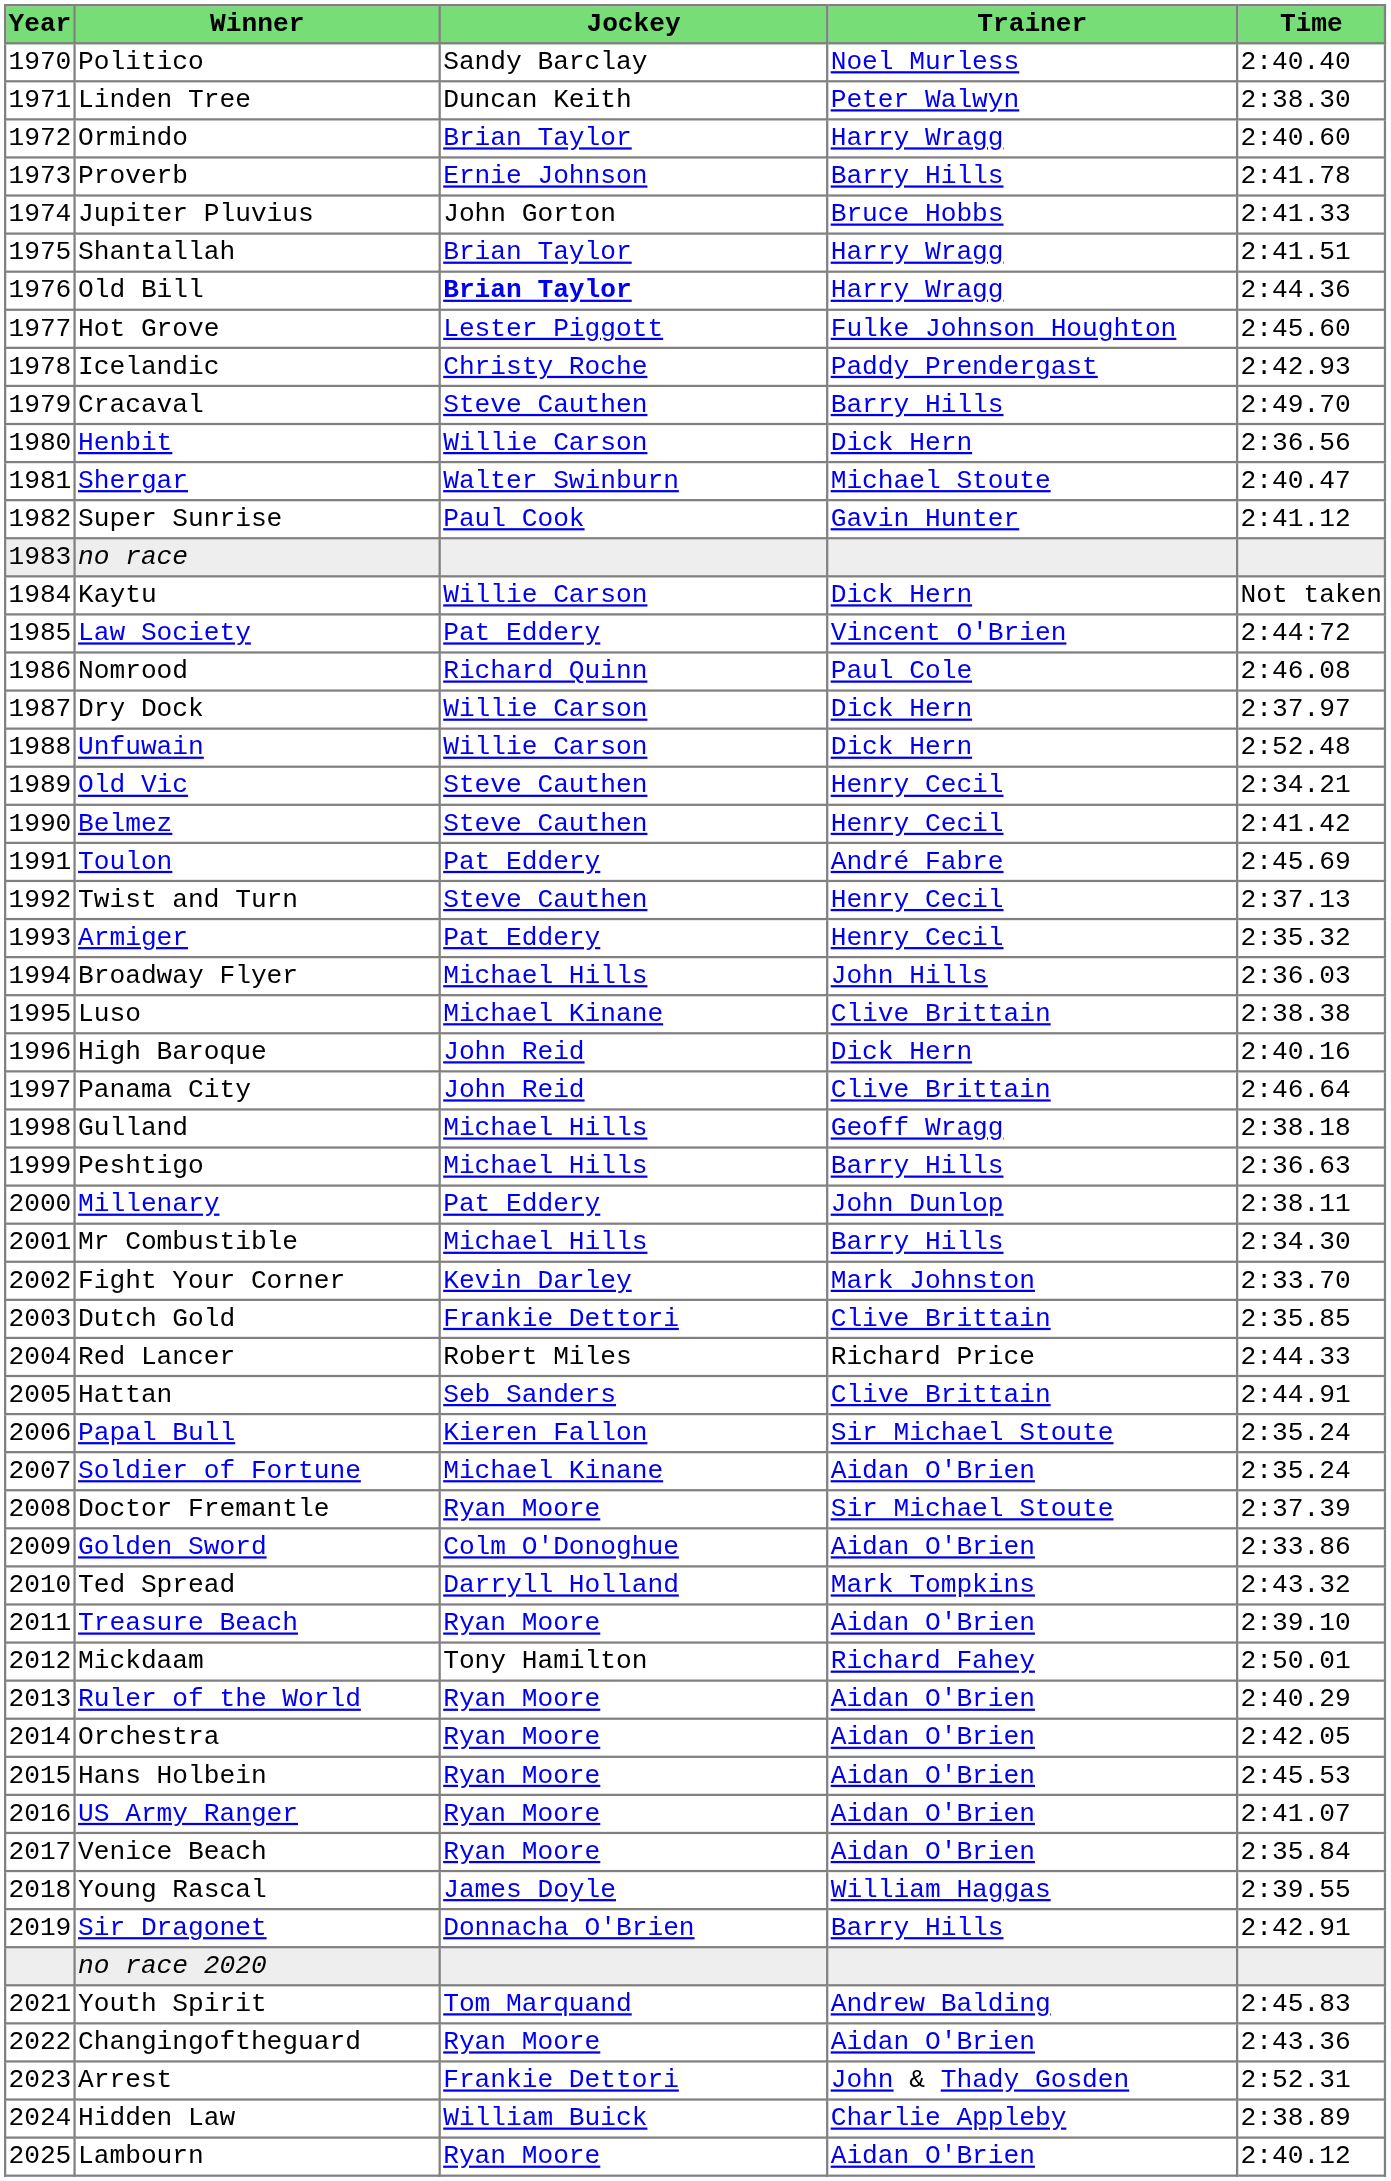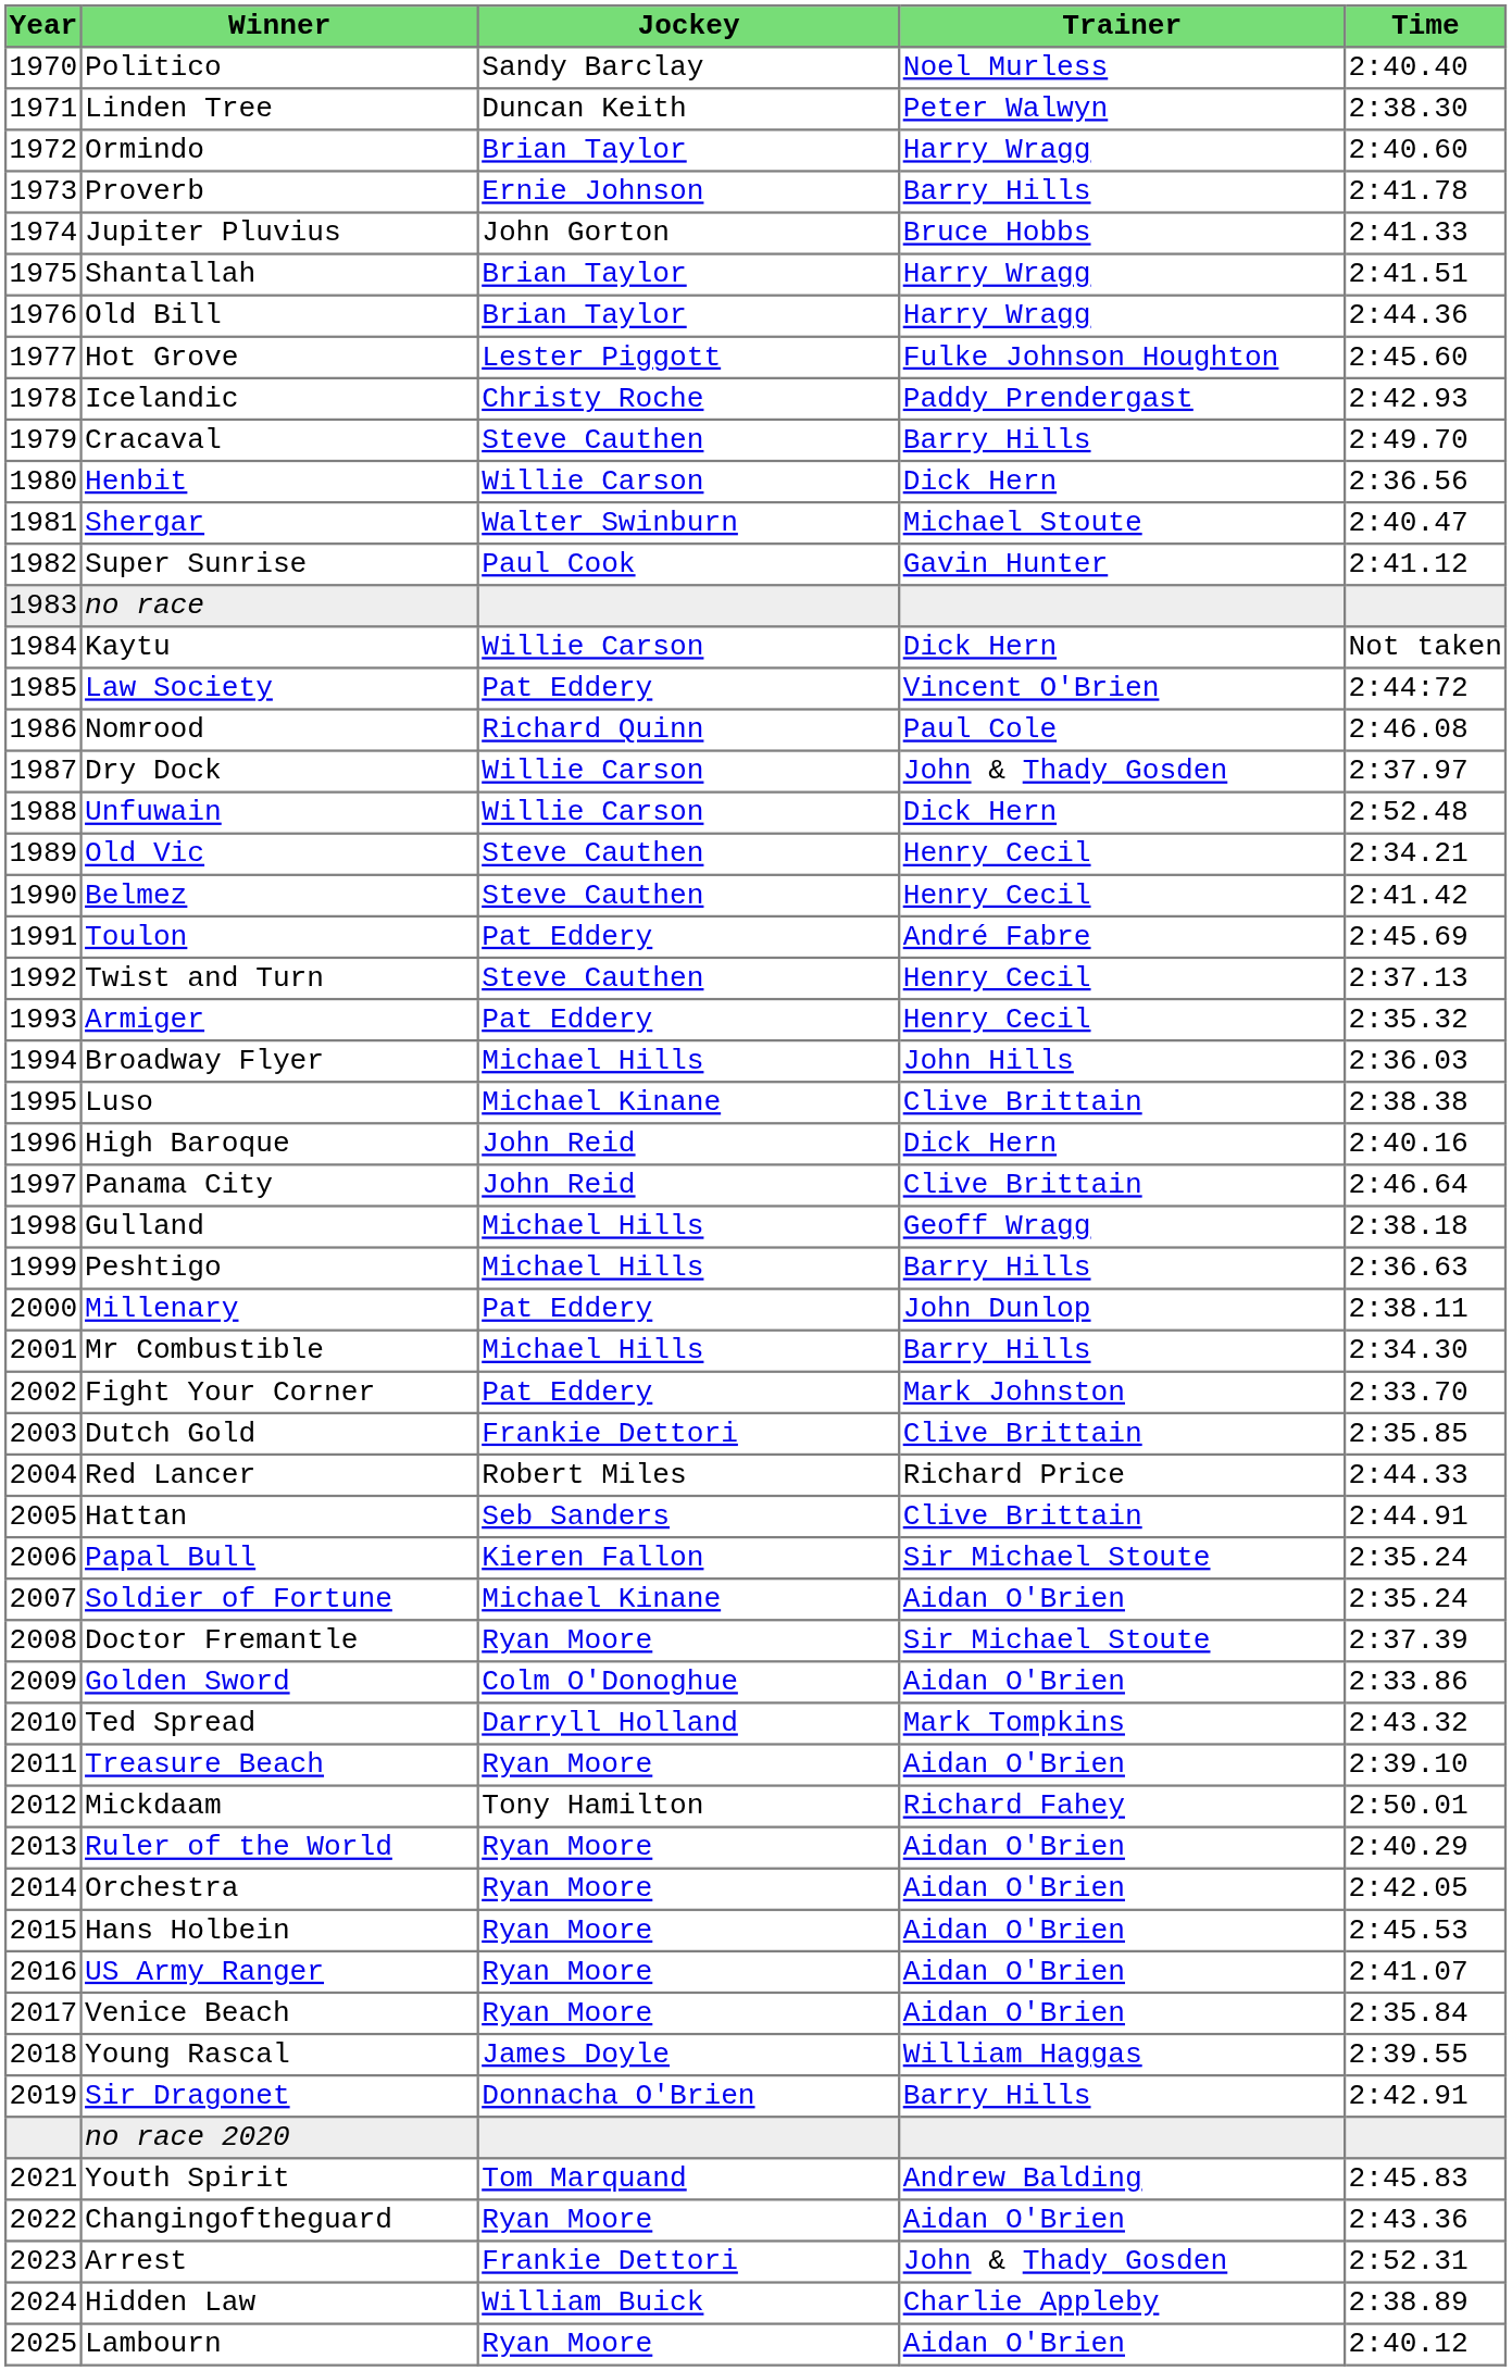Old Bill | Jockey: bold -> normal
Dry Dock | Trainer: Dick Hern -> John & Thady Gosden
Fight Your Corner | Jockey: Kevin Darley -> Pat Eddery
